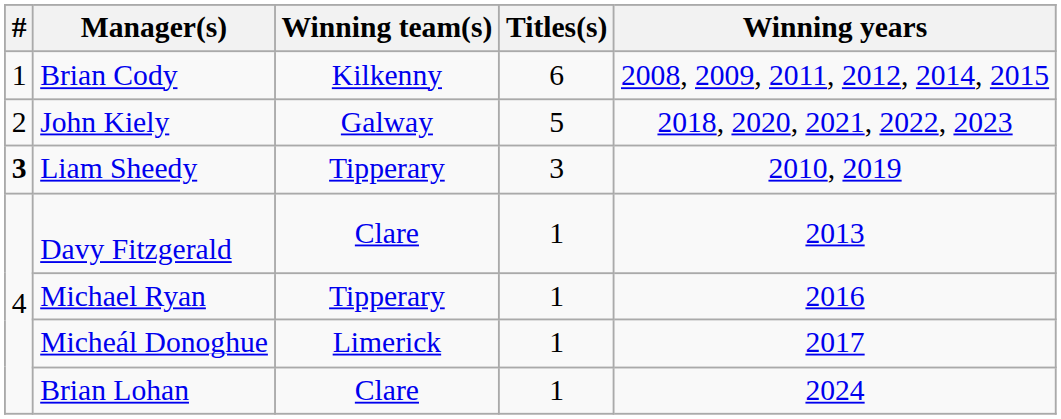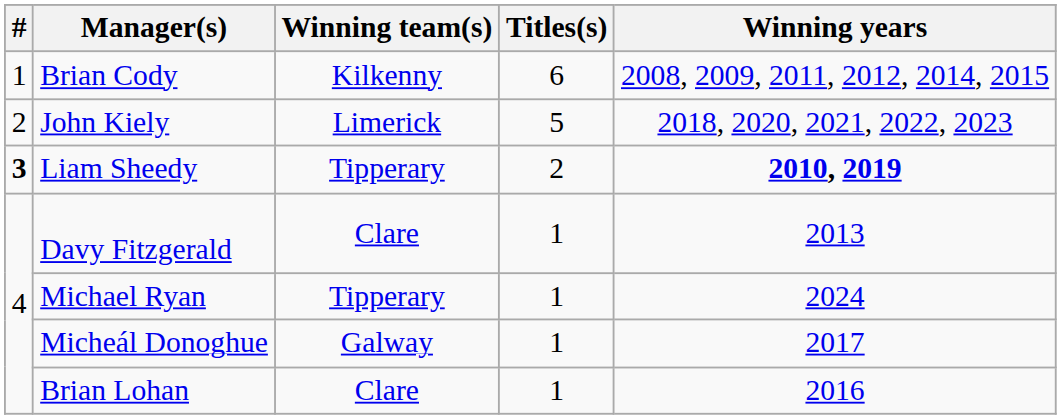John Kiely | Winning team(s): Galway -> Limerick
Liam Sheedy | Titles(s): 3 -> 2
Liam Sheedy | Winning years: normal -> bold
Michael Ryan | Winning years: 2016 -> 2024
Micheál Donoghue | Winning team(s): Limerick -> Galway
Brian Lohan | Winning years: 2024 -> 2016
